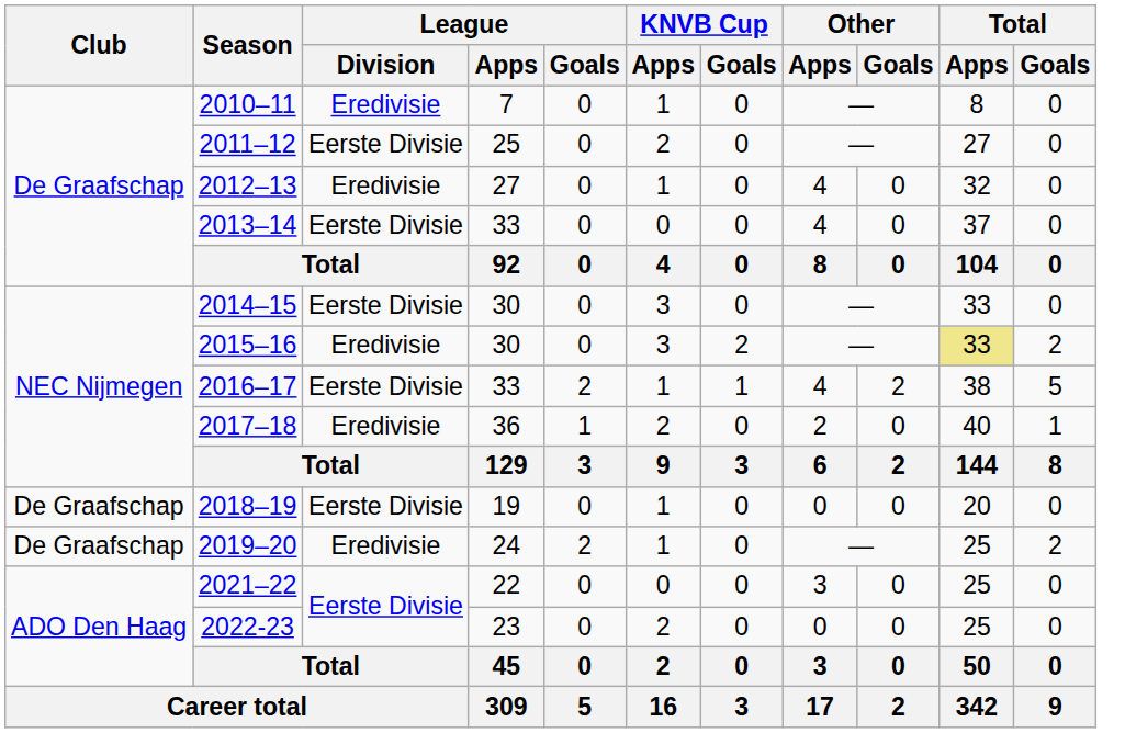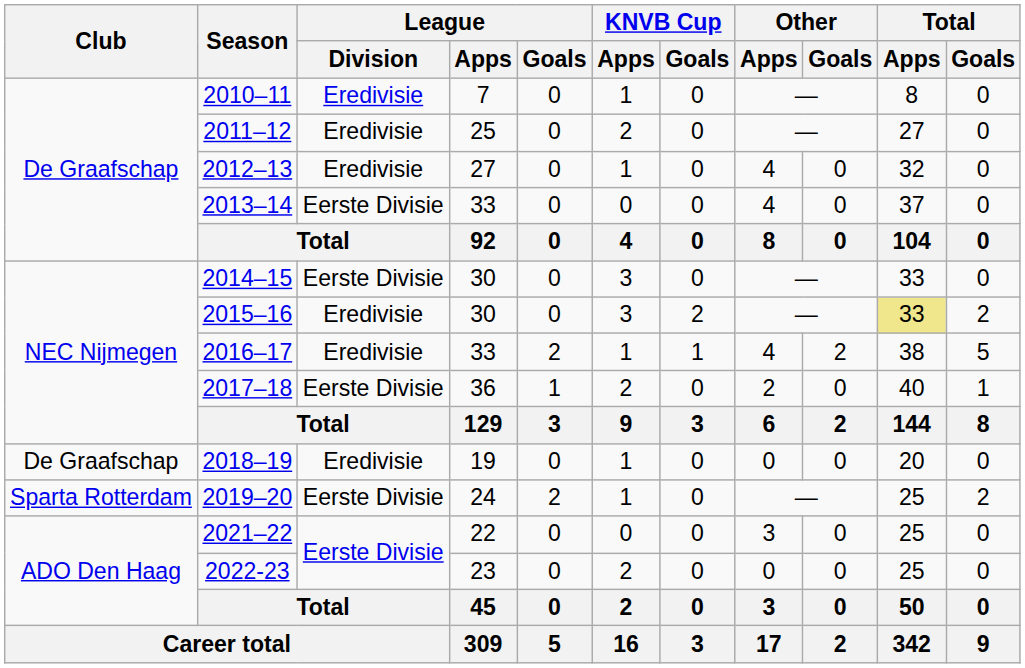2011–12 | League / Division: Eerste Divisie -> Eredivisie
2016–17 | League / Division: Eerste Divisie -> Eredivisie
2017–18 | League / Division: Eredivisie -> Eerste Divisie
2018–19 | League / Division: Eerste Divisie -> Eredivisie
2019–20 | Club: De Graafschap -> Sparta Rotterdam
2019–20 | League / Division: Eredivisie -> Eerste Divisie
